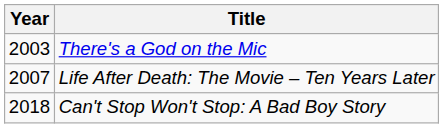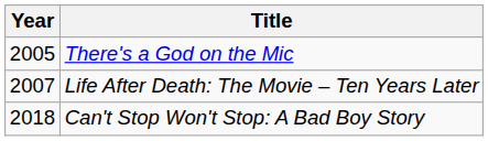There's a God on the Mic | Year: 2003 -> 2005
